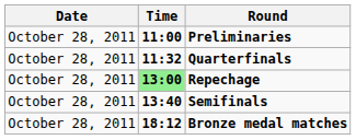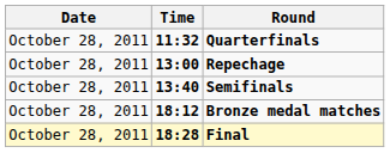- row: October 28, 2011 | 11:00 | Preliminaries
Repechage | Time: lightgreen background -> no background
+ row: October 28, 2011 | 18:28 | Final
